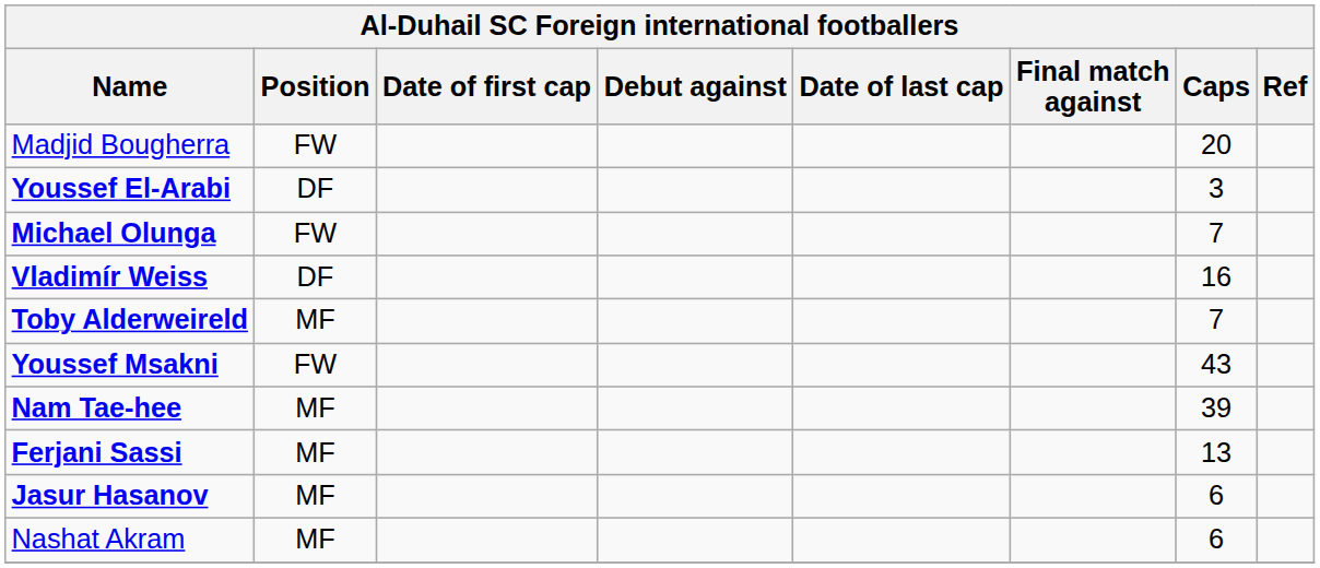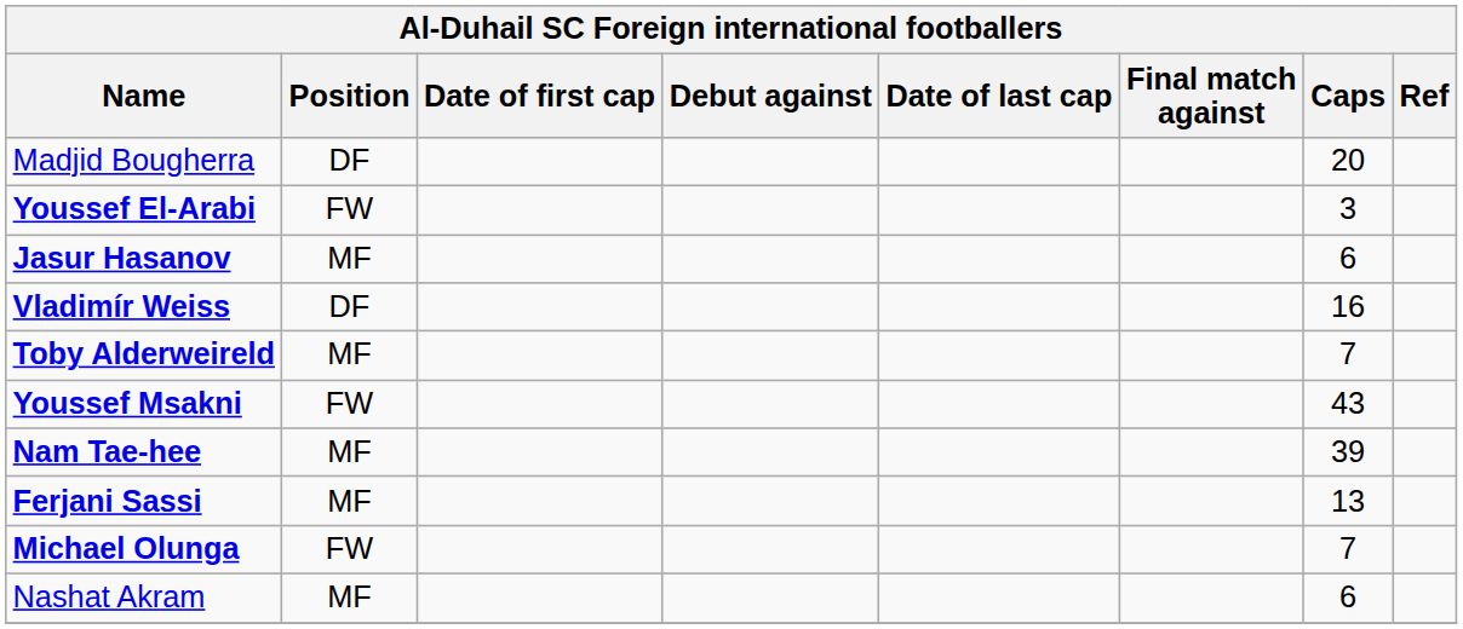Madjid Bougherra | Position: FW -> DF
Youssef El-Arabi | Position: DF -> FW
rows swapped: Jasur Hasanov <-> Michael Olunga
